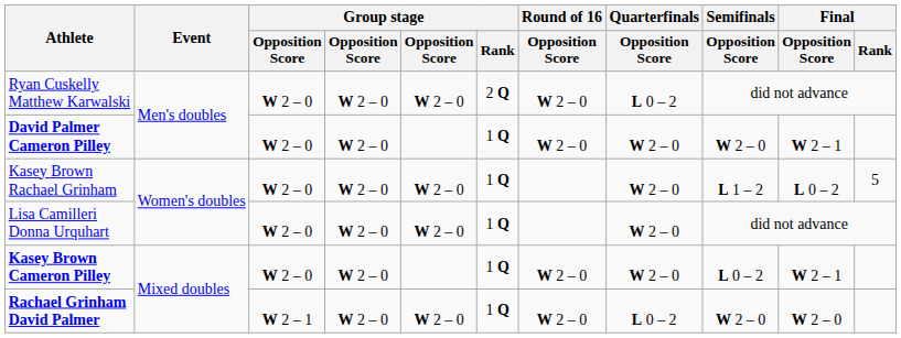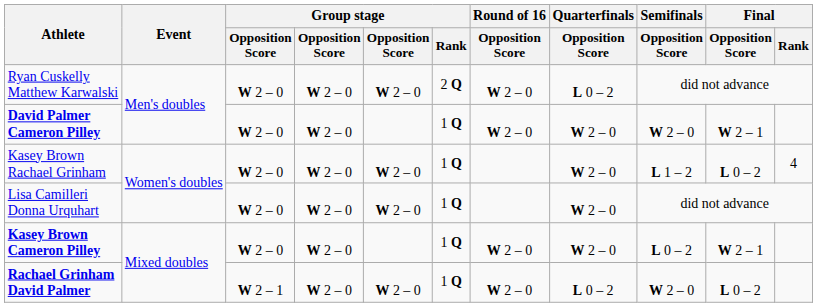Kasey Brown Rachael Grinham | Final / Rank: 5 -> 4
Rachael Grinham David Palmer | Final / Opposition Score: W 2 – 0 -> L 0 – 2
